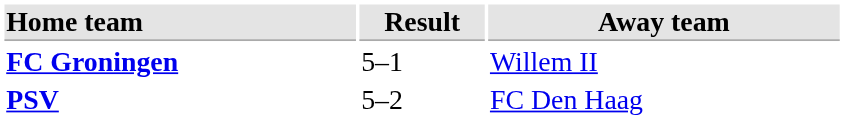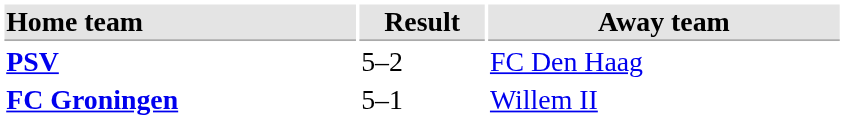rows swapped: FC Groningen <-> PSV
